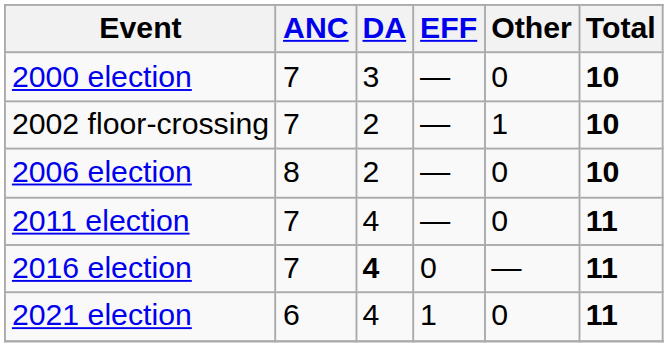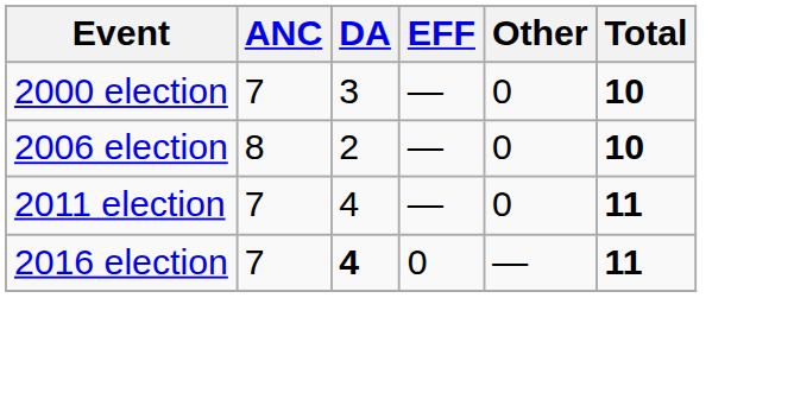- row: 2002 floor-crossing | 7 | 2 | — | 1 | 10
- row: 2021 election | 6 | 4 | 1 | 0 | 11
